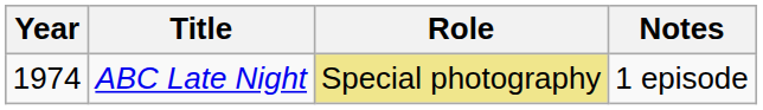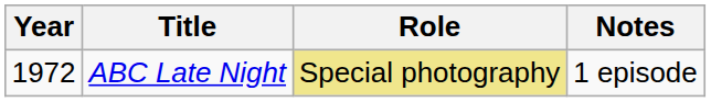ABC Late Night | Year: 1974 -> 1972
